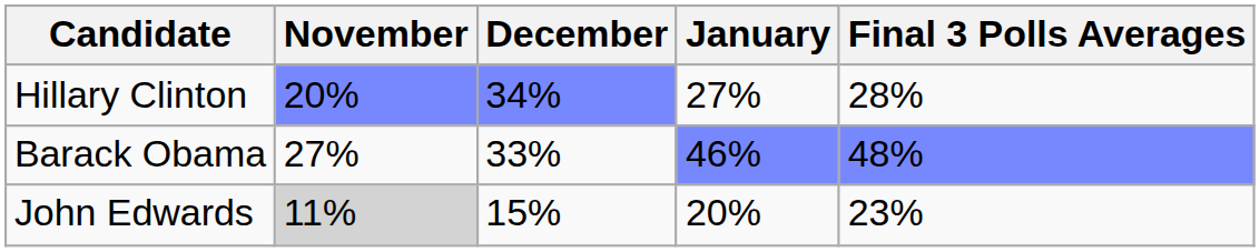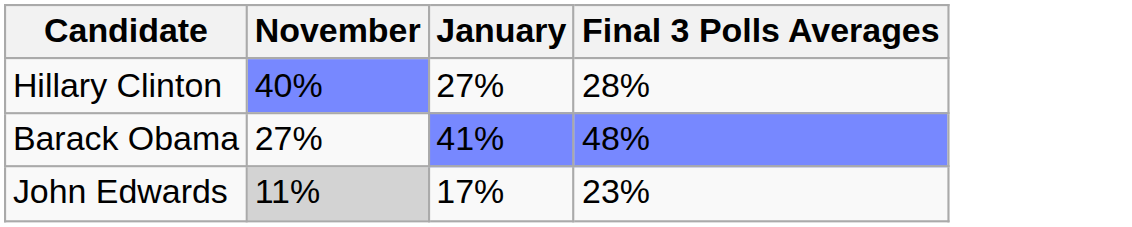- column: December | 34% | 33% | 15%
Hillary Clinton | November: 20% -> 40%
Barack Obama | January: 46% -> 41%
John Edwards | January: 20% -> 17%
